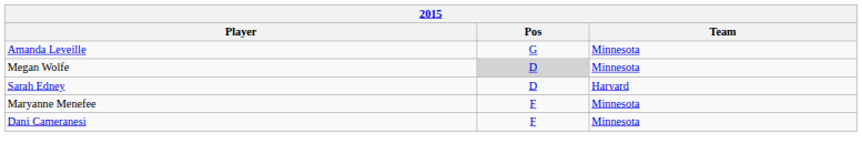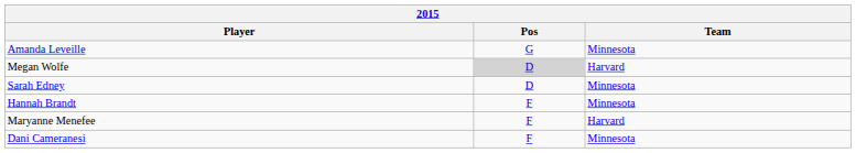Megan Wolfe | Team: Minnesota -> Harvard
Sarah Edney | Team: Harvard -> Minnesota
+ row: Hannah Brandt | F | Minnesota
Maryanne Menefee | Team: Minnesota -> Harvard
